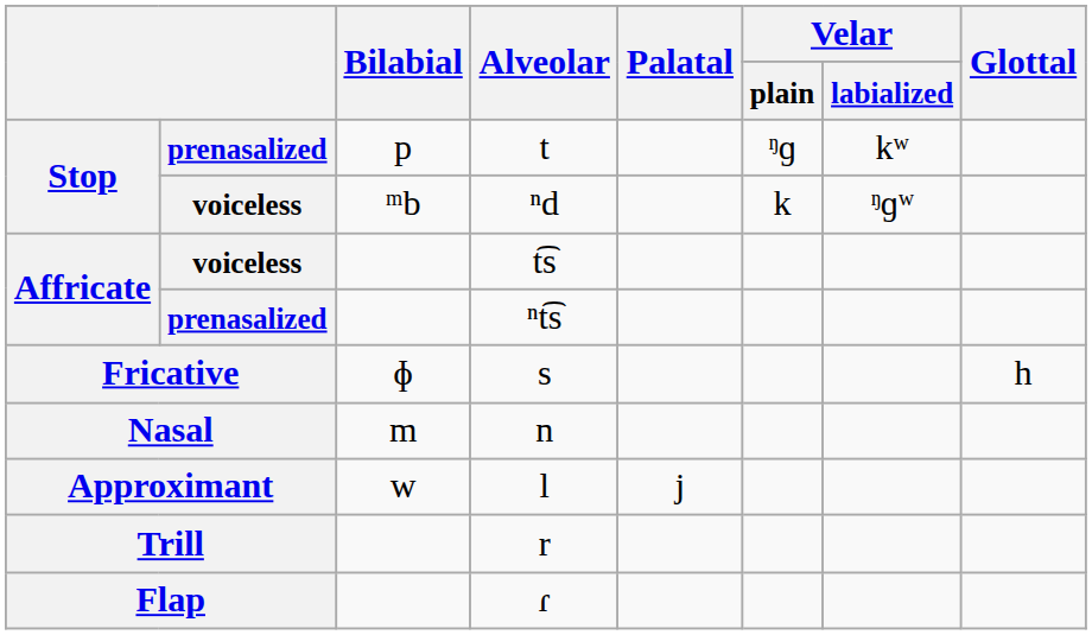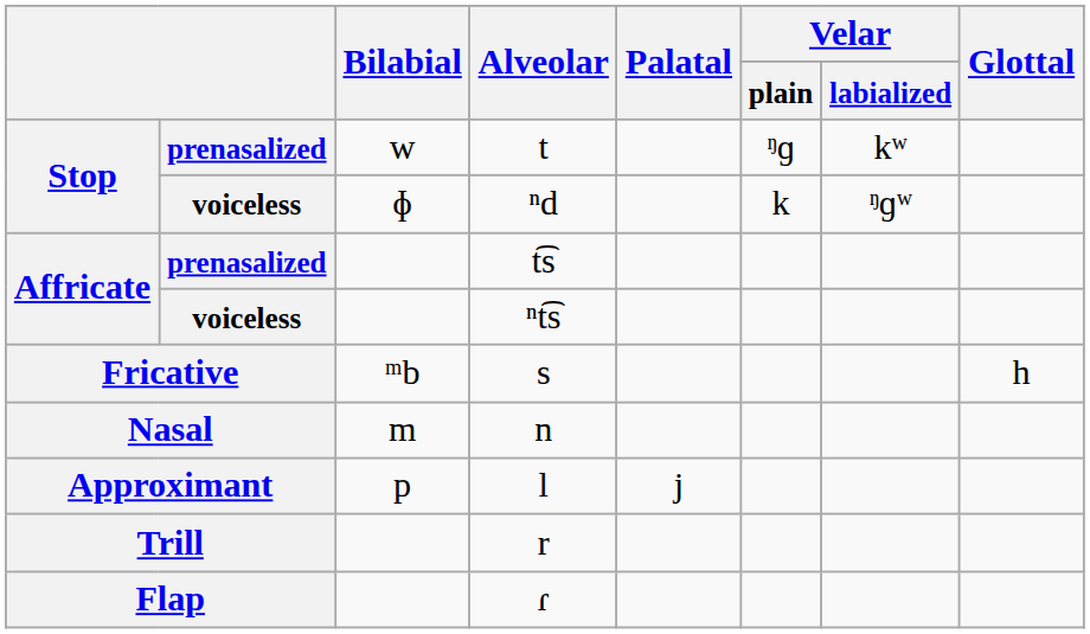t | Bilabial: p -> w
ⁿd | Bilabial: ᵐb -> ɸ
t͡s | column 2: voiceless -> prenasalized
ⁿt͡s | column 2: prenasalized -> voiceless
s | Bilabial: ɸ -> ᵐb
l | Bilabial: w -> p
